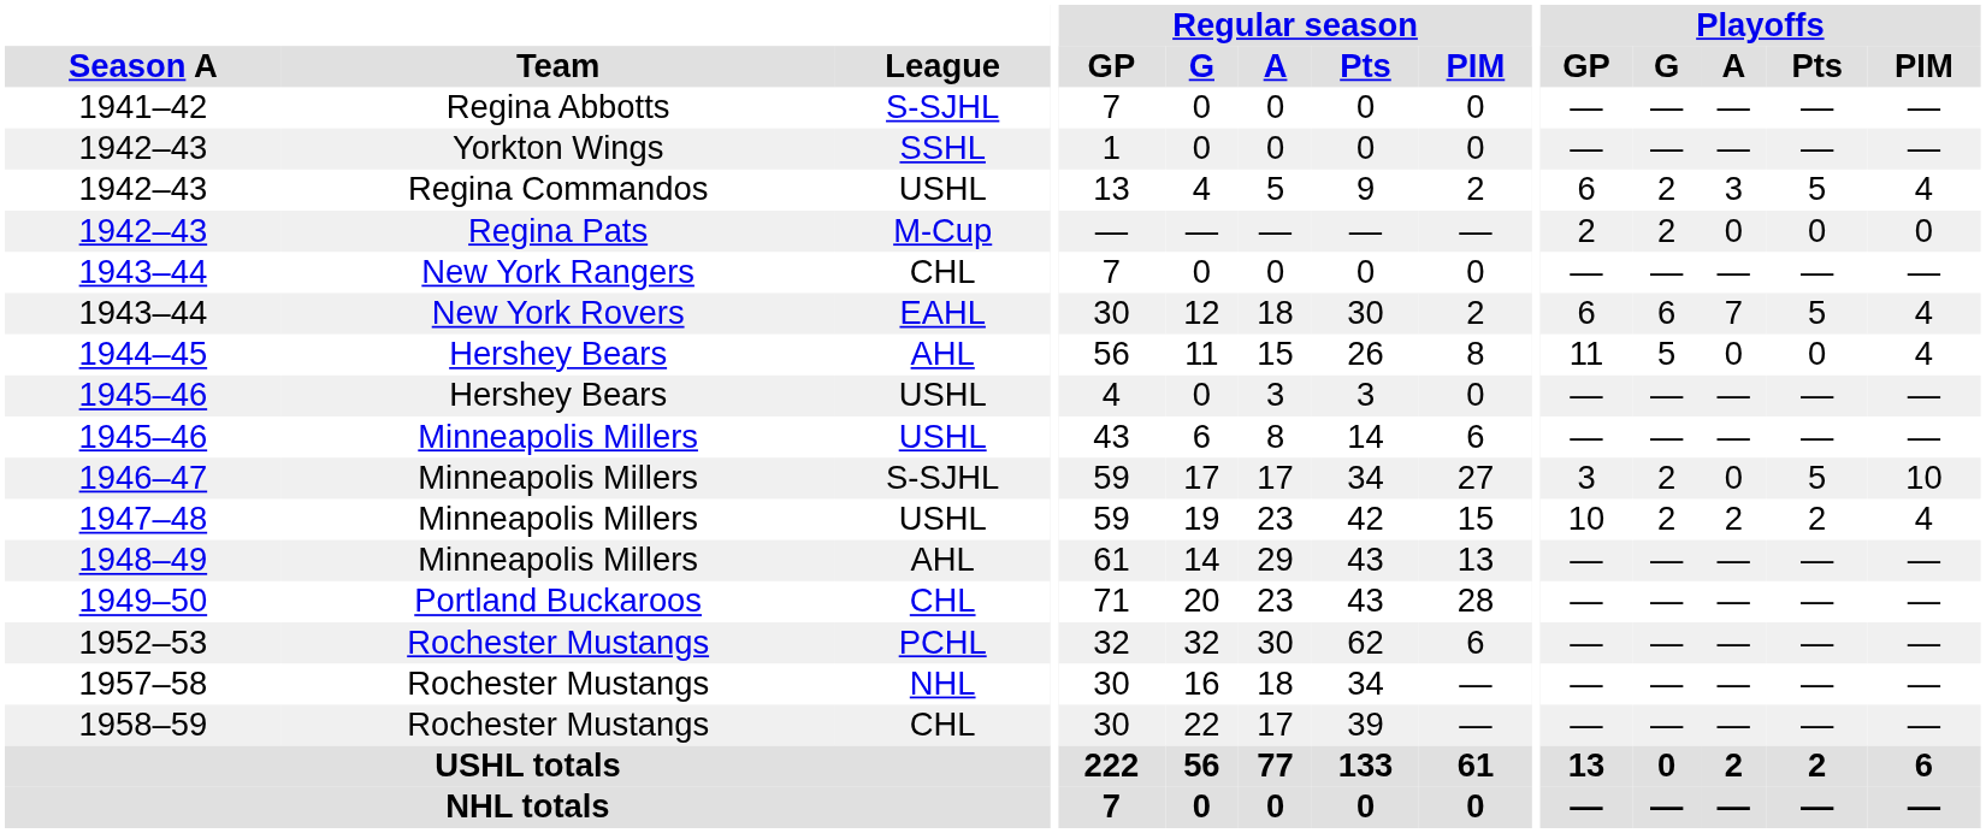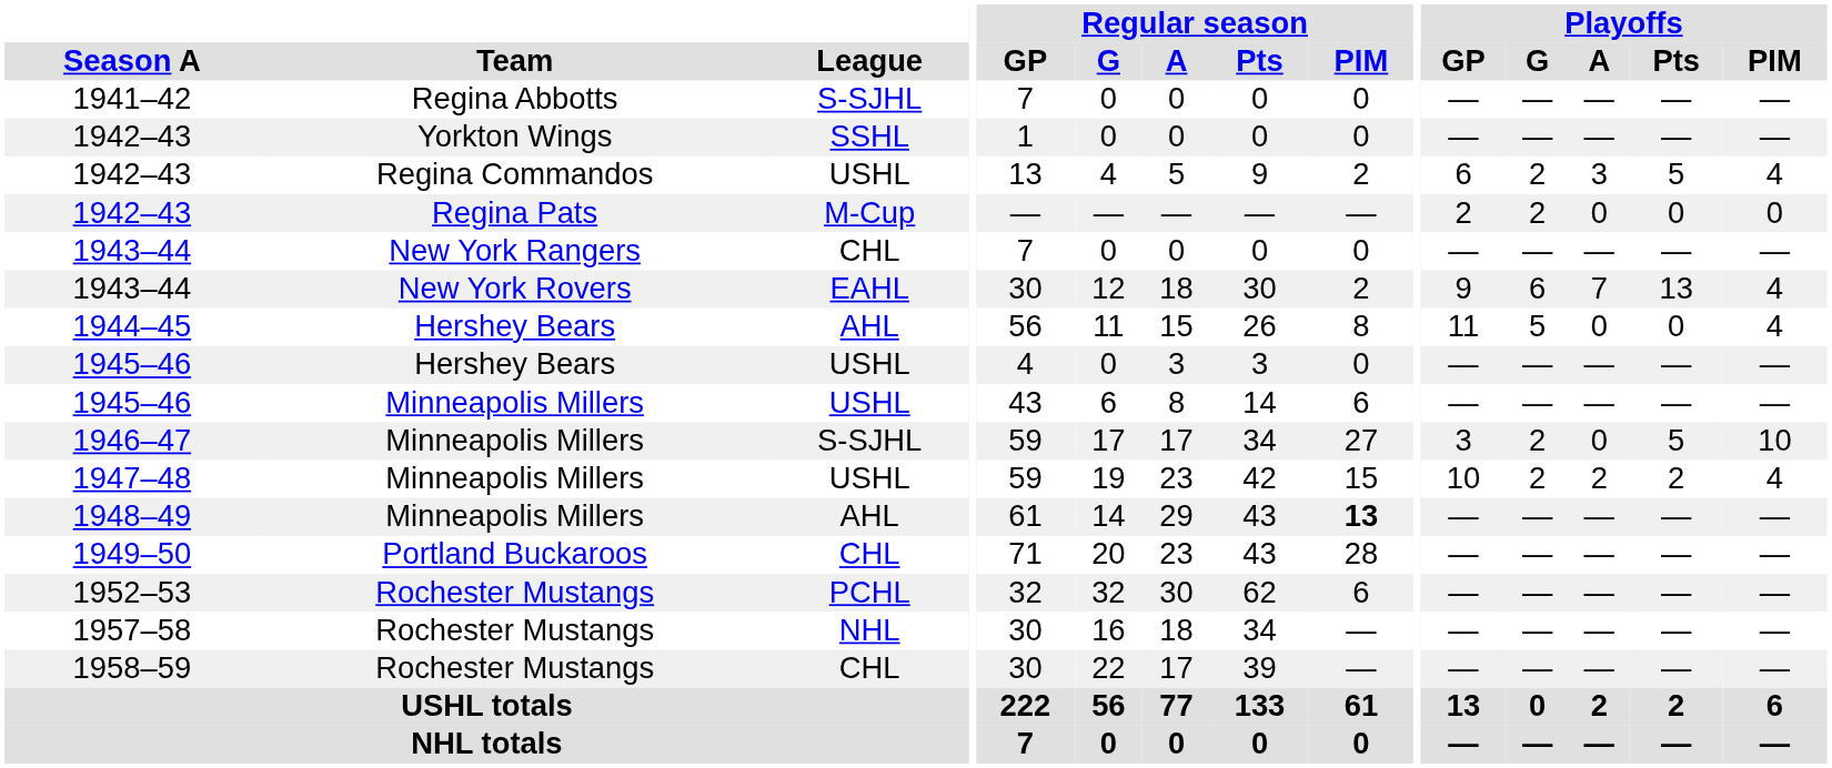1943–44 / New York Rovers | Playoffs / GP: 6 -> 9
1943–44 / New York Rovers | Playoffs / Pts: 5 -> 13
1948–49 | Regular season / PIM: normal -> bold
